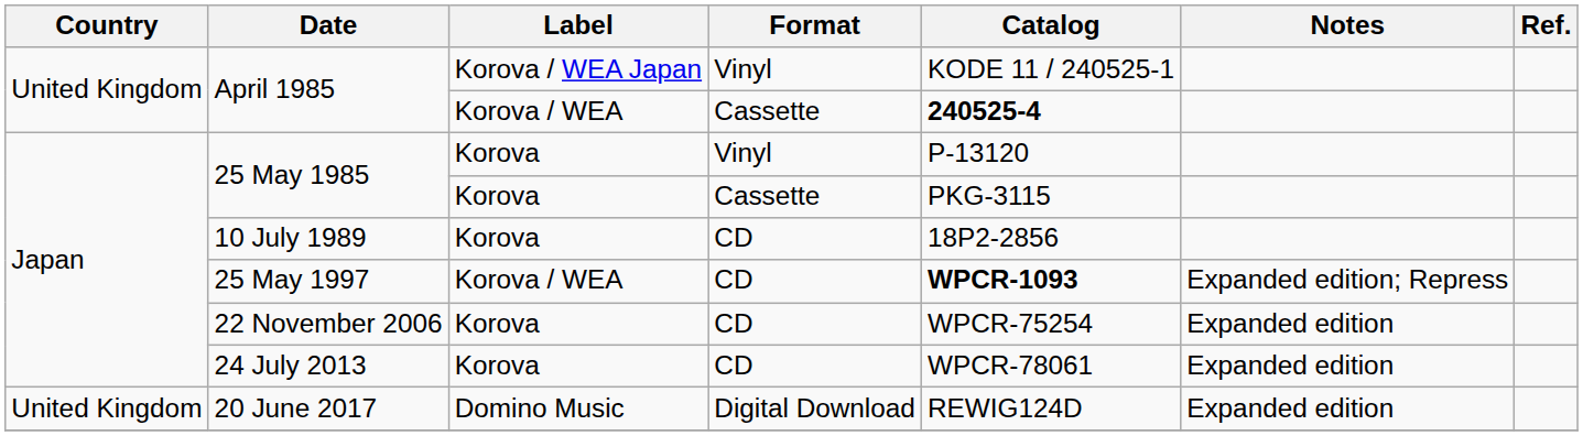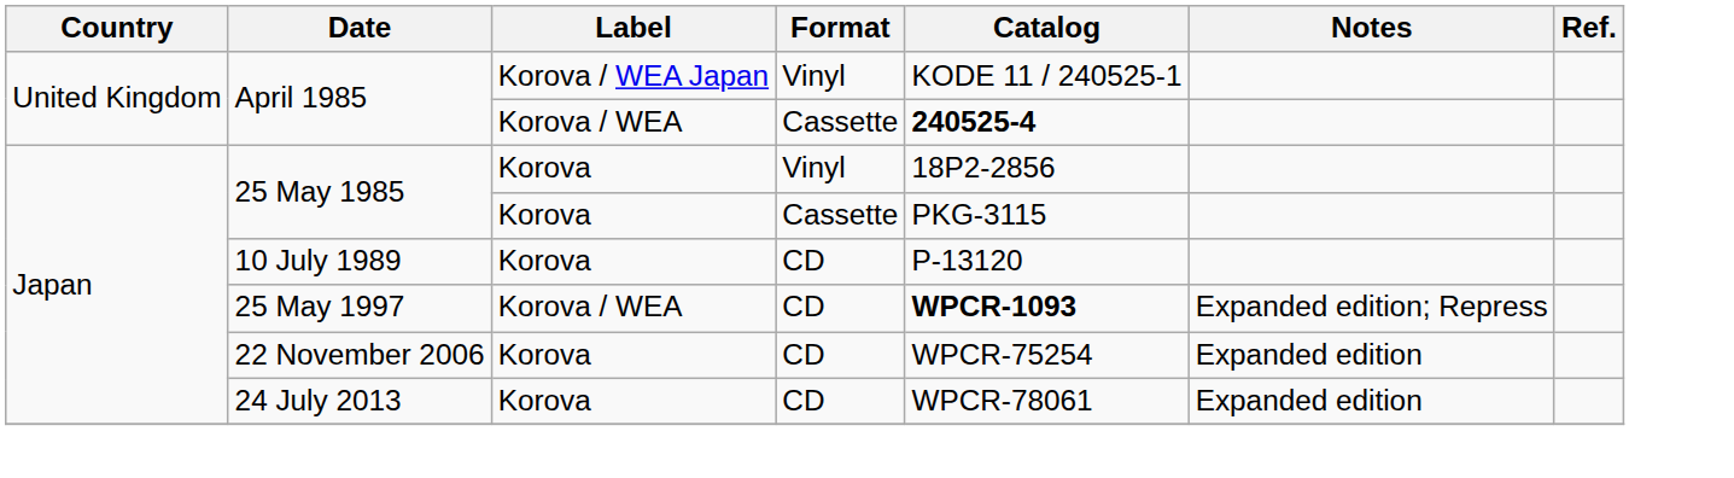25 May 1985 / Vinyl | Catalog: P-13120 -> 18P2-2856
10 July 1989 | Catalog: 18P2-2856 -> P-13120
- row: United Kingdom | 20 June 2017 | Domino Music | Digital Download | REWIG124D | Expanded edition
